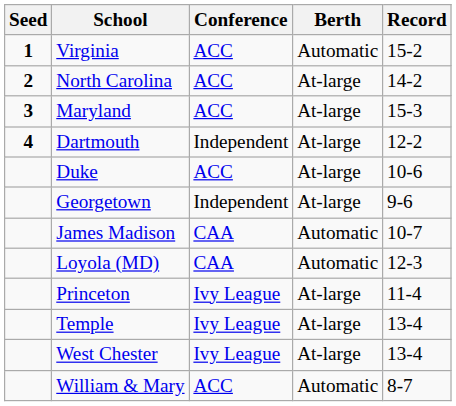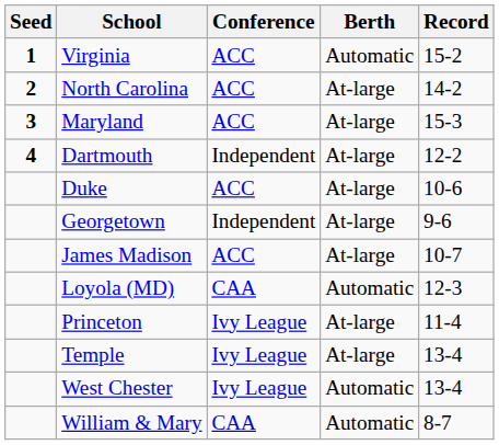James Madison | Conference: CAA -> ACC
James Madison | Berth: Automatic -> At-large
West Chester | Berth: At-large -> Automatic
William & Mary | Conference: ACC -> CAA
